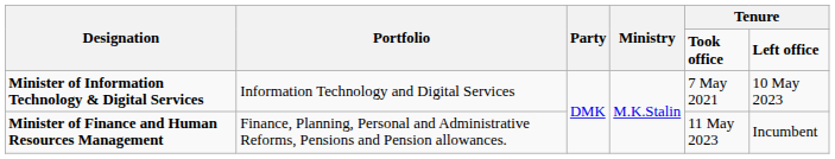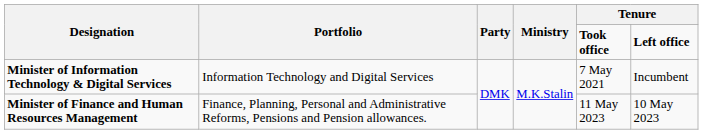Minister of Information Technology & Digital Services | column 6: 10 May 2023 -> Incumbent
Minister of Finance and Human Resources Management | column 6: Incumbent -> 10 May 2023
